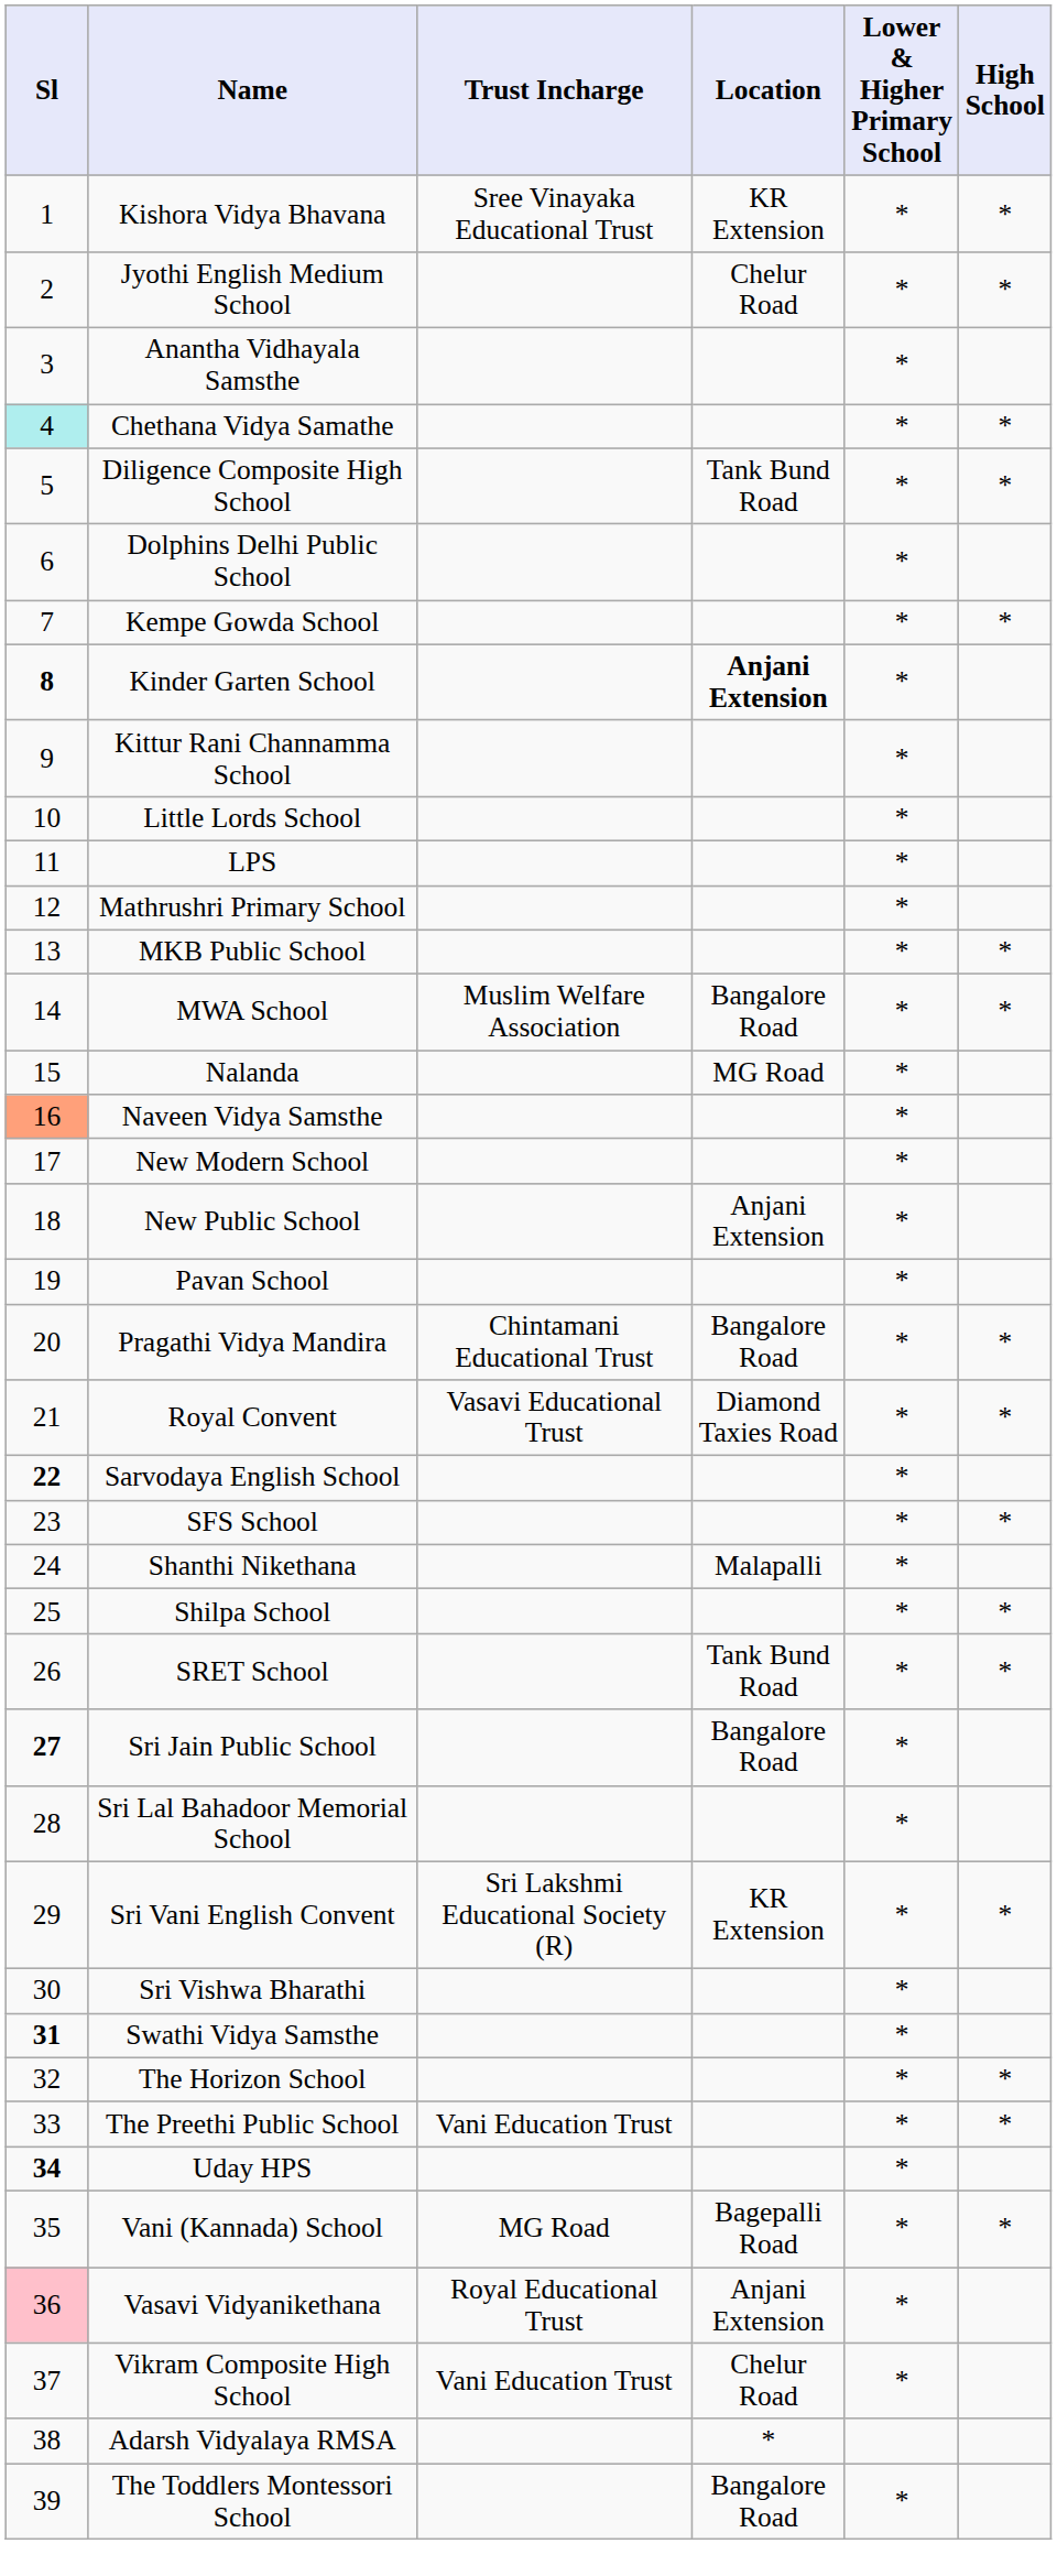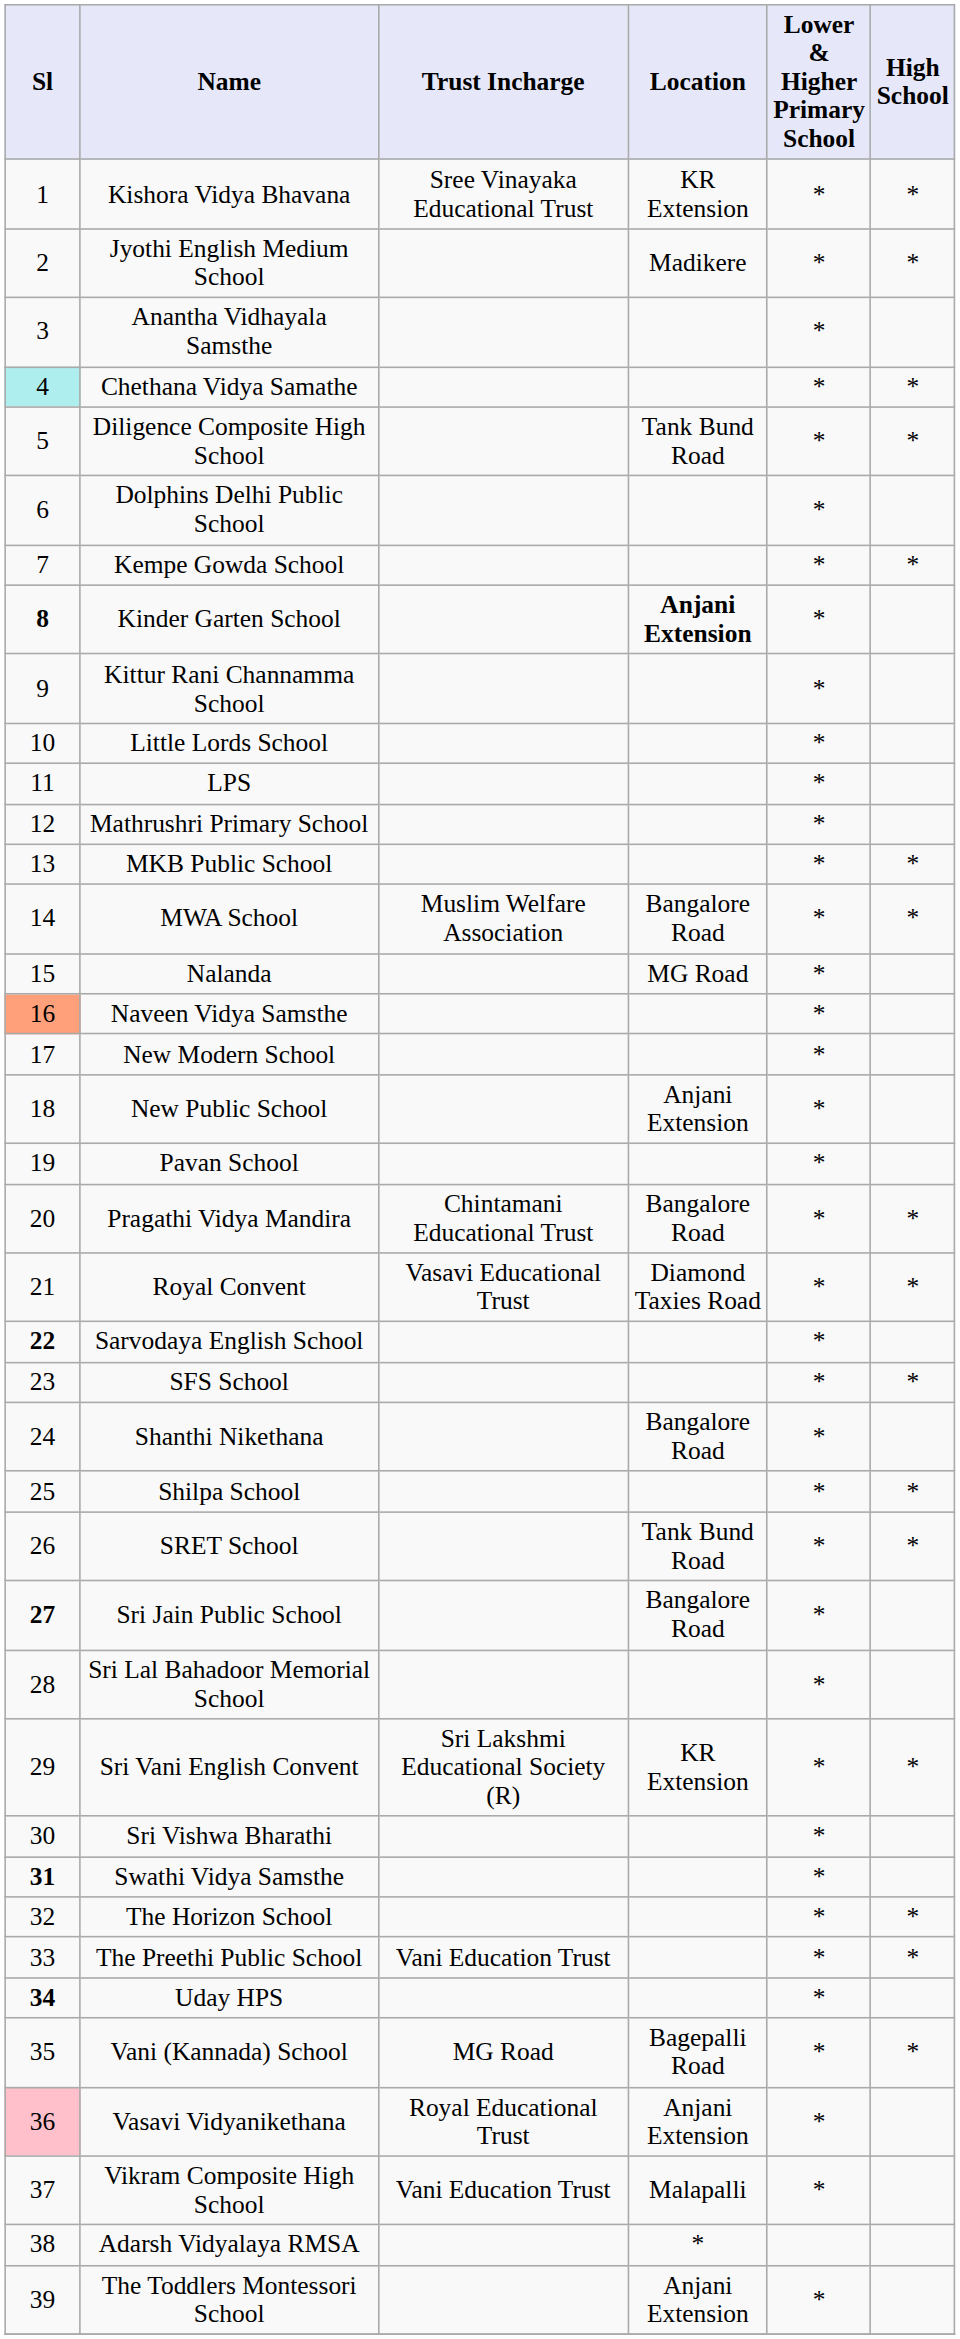Jyothi English Medium School | Location: Chelur Road -> Madikere
Shanthi Nikethana | Location: Malapalli -> Bangalore Road
Vikram Composite High School | Location: Chelur Road -> Malapalli
The Toddlers Montessori School | Location: Bangalore Road -> Anjani Extension
